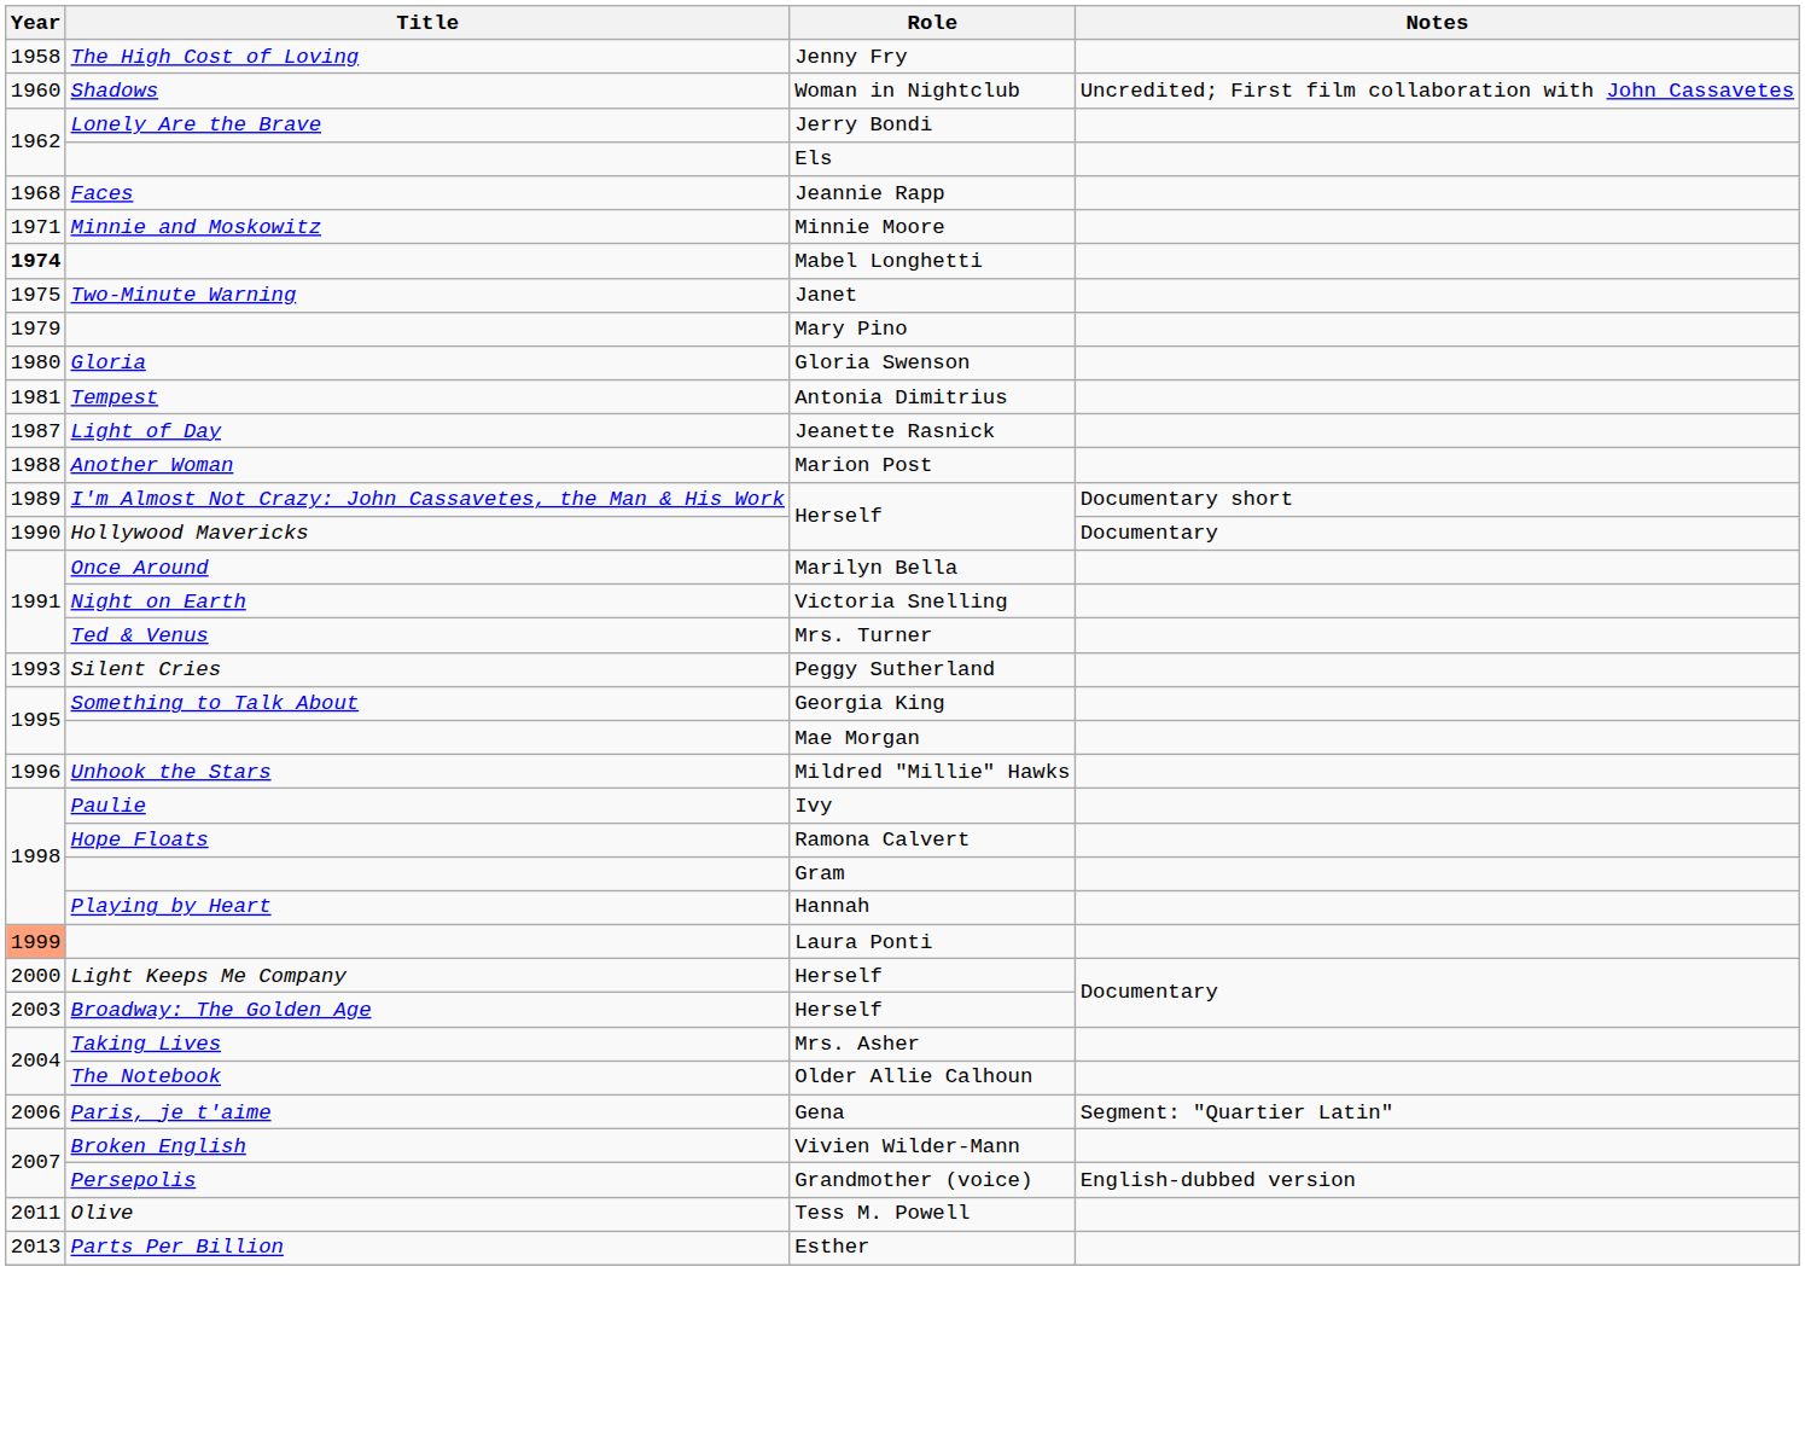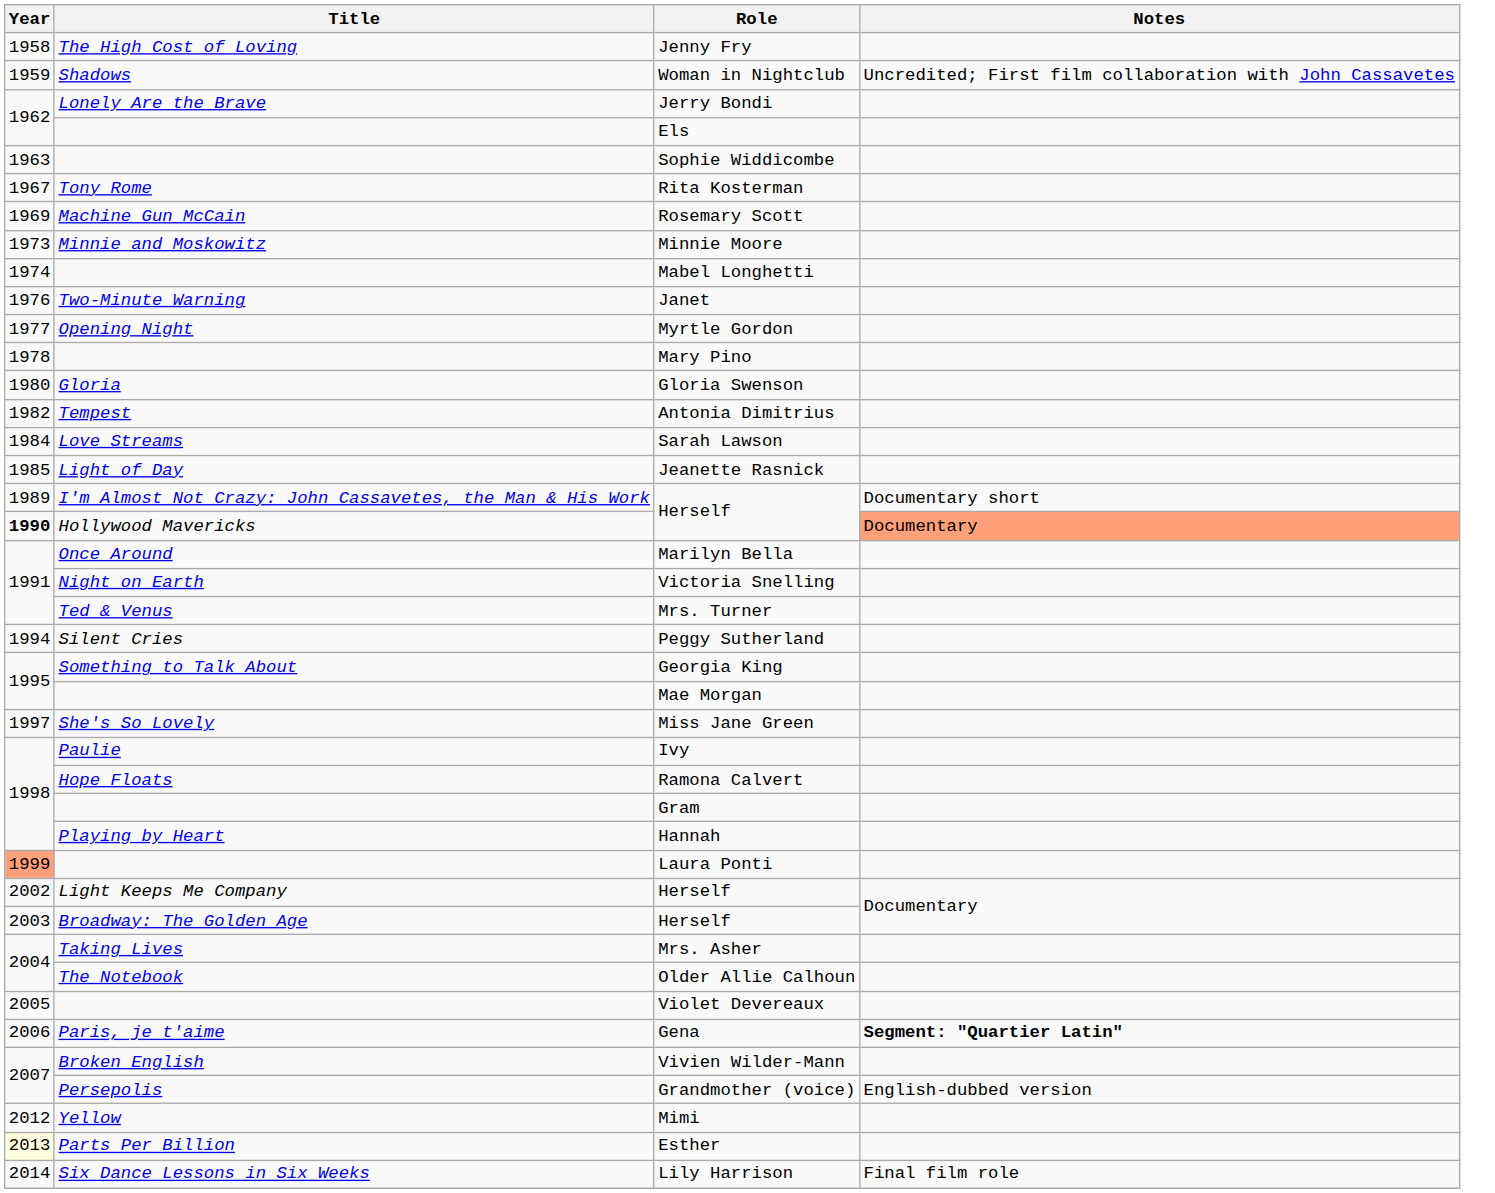Woman in Nightclub | Year: 1960 -> 1959
+ row: 1963 | Sophie Widdicombe
+ row: 1967 | Tony Rome | Rita Kosterman
- row: 1968 | Faces | Jeannie Rapp
+ row: 1969 | Machine Gun McCain | Rosemary Scott
Minnie Moore | Year: 1971 -> 1973
Mabel Longhetti | Year: bold -> normal
Janet | Year: 1975 -> 1976
+ row: 1977 | Opening Night | Myrtle Gordon
Mary Pino | Year: 1979 -> 1978
Antonia Dimitrius | Year: 1981 -> 1982
+ row: 1984 | Love Streams | Sarah Lawson
Jeanette Rasnick | Year: 1987 -> 1985
- row: 1988 | Another Woman | Marion Post
Hollywood Mavericks / Herself | Year: normal -> bold
Hollywood Mavericks / Herself | Notes: no background -> lightsalmon background
Peggy Sutherland | Year: 1993 -> 1994
- row: 1996 | Unhook the Stars | Mildred "Millie" Hawks
+ row: 1997 | She's So Lovely | Miss Jane Green
Light Keeps Me Company / Herself | Year: 2000 -> 2002
+ row: 2005 | Violet Devereaux
Gena | Notes: normal -> bold
- row: 2011 | Olive | Tess M. Powell
+ row: 2012 | Yellow | Mimi
Esther | Year: no background -> lightyellow background
+ row: 2014 | Six Dance Lessons in Six Weeks | Lily Harrison | Final film role
